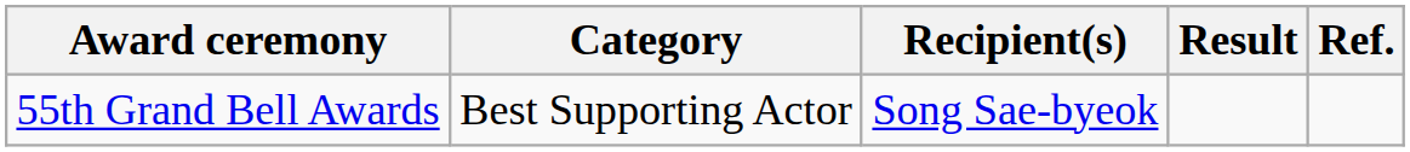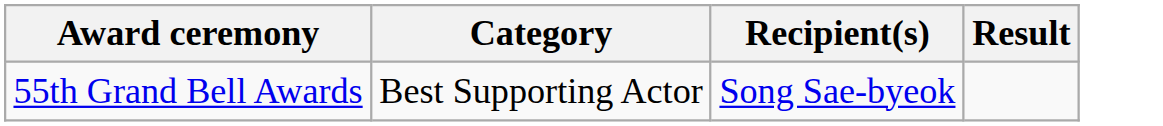- column: Ref.
